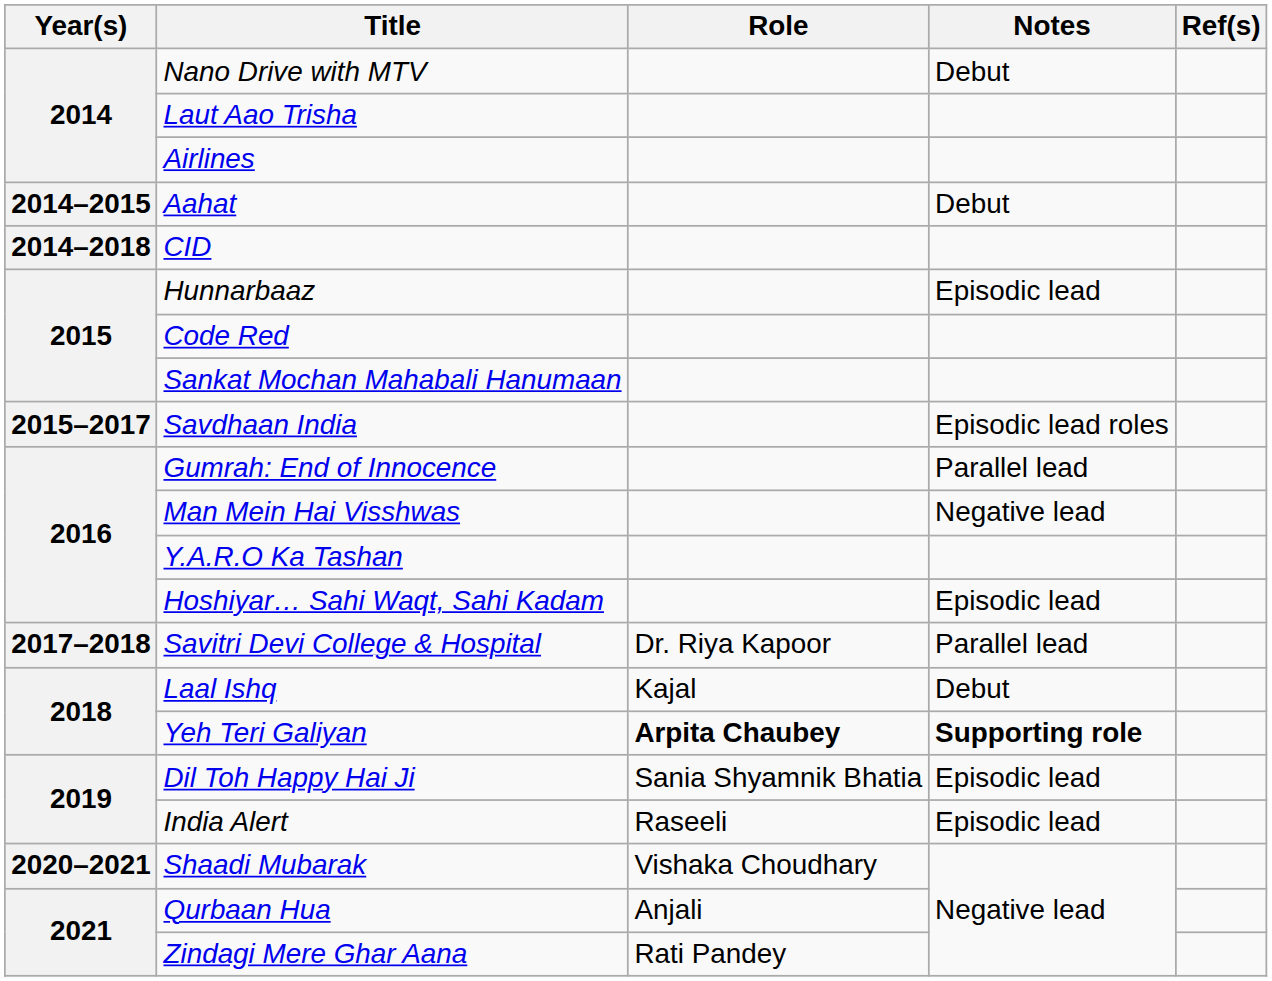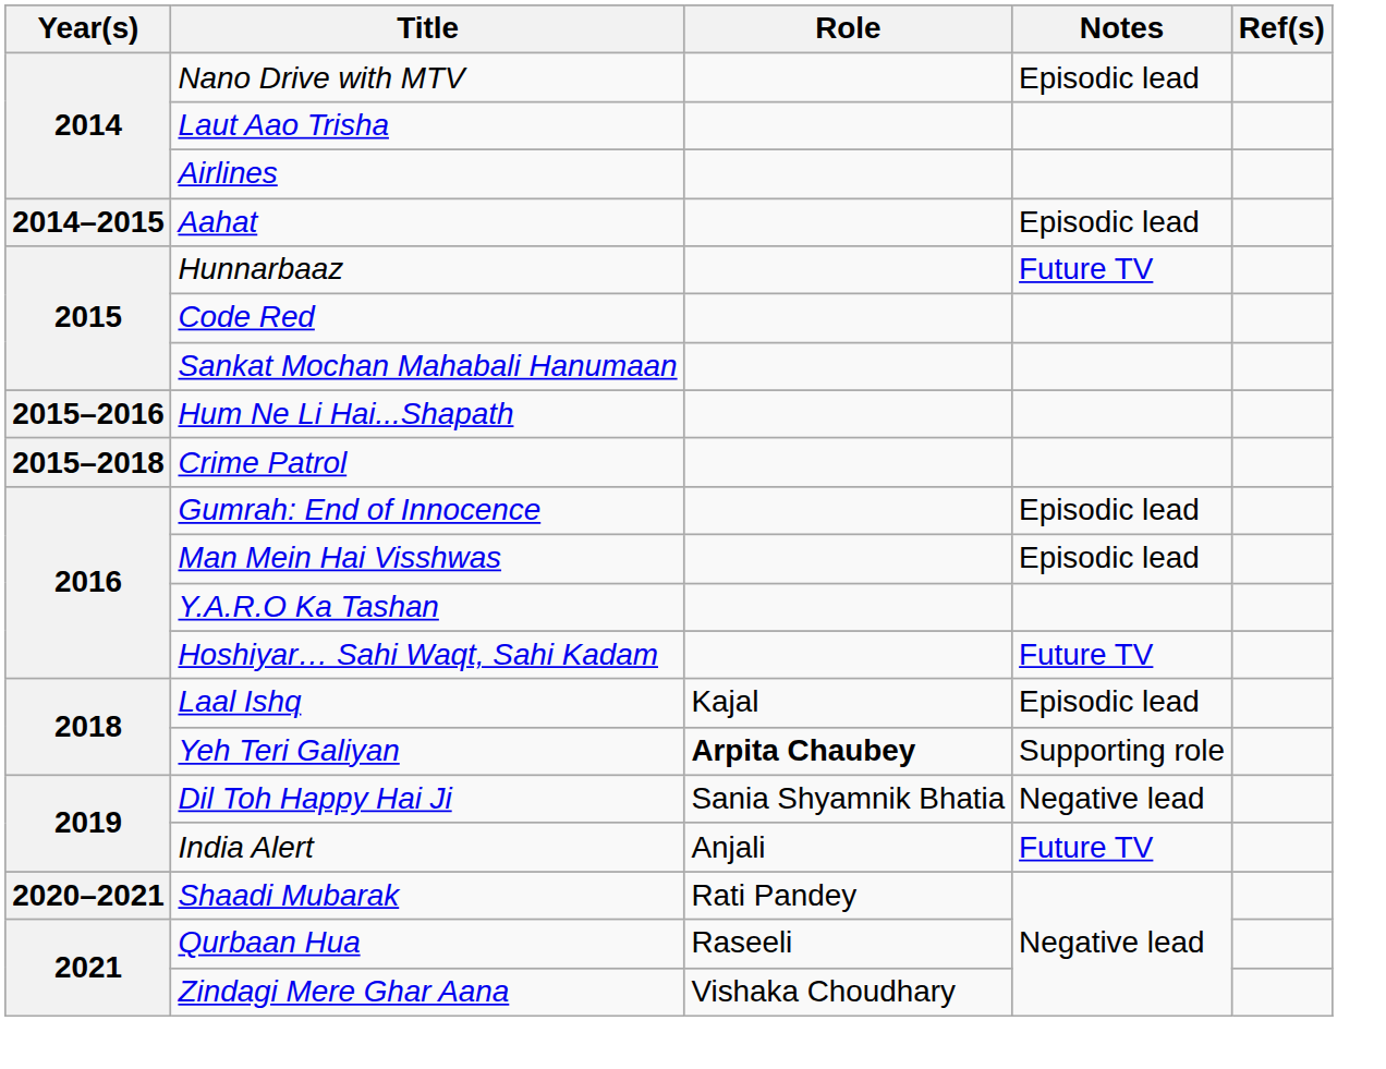Nano Drive with MTV | Notes: Debut -> Episodic lead
Aahat | Notes: Debut -> Episodic lead
- row: 2014–2018 | CID
Hunnarbaaz | Notes: Episodic lead -> Future TV
+ row: 2015–2016 | Hum Ne Li Hai...Shapath
- row: 2015–2017 | Savdhaan India | Episodic lead roles
+ row: 2015–2018 | Crime Patrol
Gumrah: End of Innocence | Notes: Parallel lead -> Episodic lead
Man Mein Hai Visshwas | Notes: Negative lead -> Episodic lead
Hoshiyar… Sahi Waqt, Sahi Kadam | Notes: Episodic lead -> Future TV
- row: 2017–2018 | Savitri Devi College & Hospital | Dr. Riya Kapoor | Parallel lead
Laal Ishq | Notes: Debut -> Episodic lead
Yeh Teri Galiyan | Notes: bold -> normal
Dil Toh Happy Hai Ji | Notes: Episodic lead -> Negative lead
India Alert | Role: Raseeli -> Anjali
India Alert | Notes: Episodic lead -> Future TV
Shaadi Mubarak | Role: Vishaka Choudhary -> Rati Pandey
Qurbaan Hua | Role: Anjali -> Raseeli
Zindagi Mere Ghar Aana | Role: Rati Pandey -> Vishaka Choudhary
